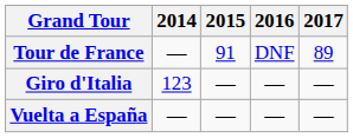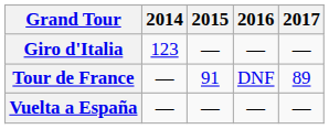rows swapped: Giro d'Italia <-> Tour de France
